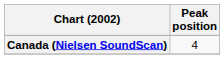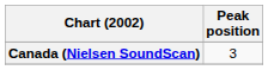Canada (Nielsen SoundScan) | Peak position: 4 -> 3
